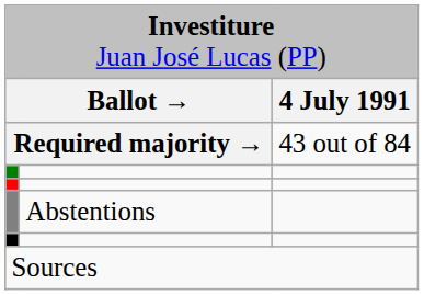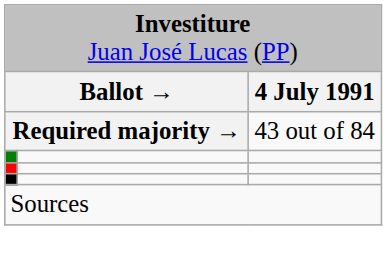- row: Abstentions
